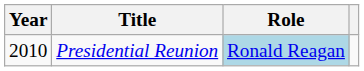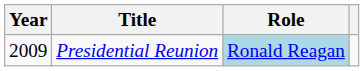Presidential Reunion | Year: 2010 -> 2009
